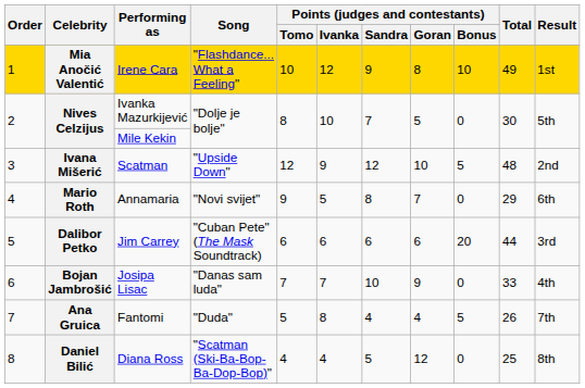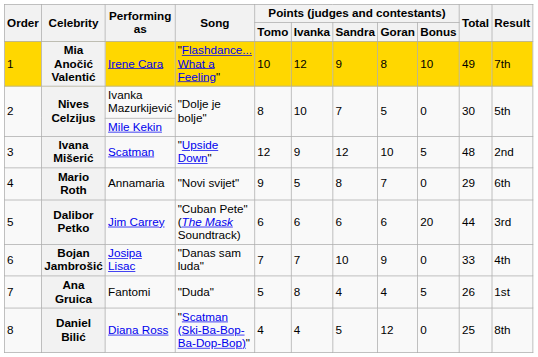Irene Cara | Result: 1st -> 7th
Fantomi | Result: 7th -> 1st
